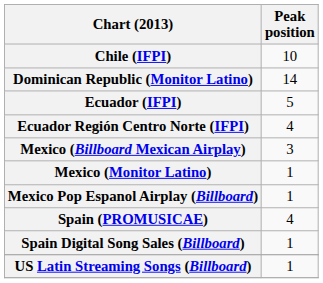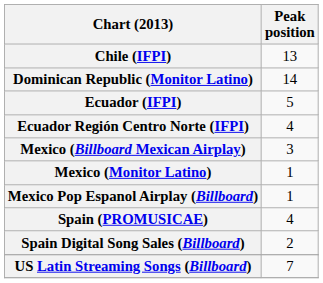Chile (IFPI) | Peak position: 10 -> 13
Spain Digital Song Sales (Billboard) | Peak position: 1 -> 2
US Latin Streaming Songs (Billboard) | Peak position: 1 -> 7
